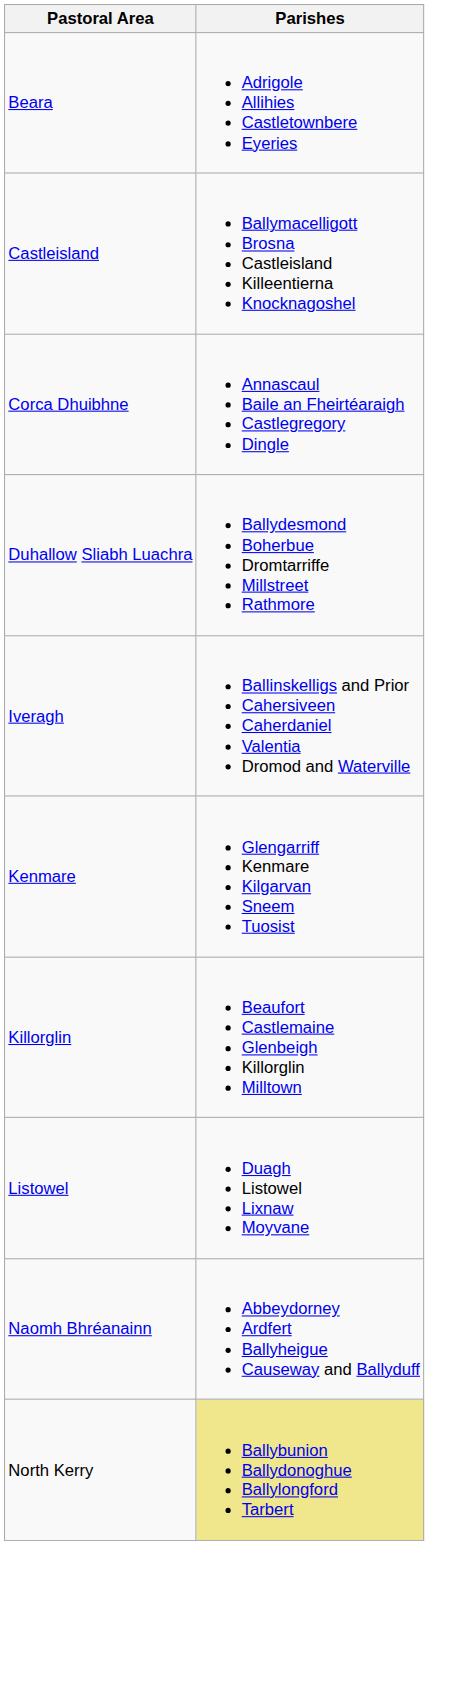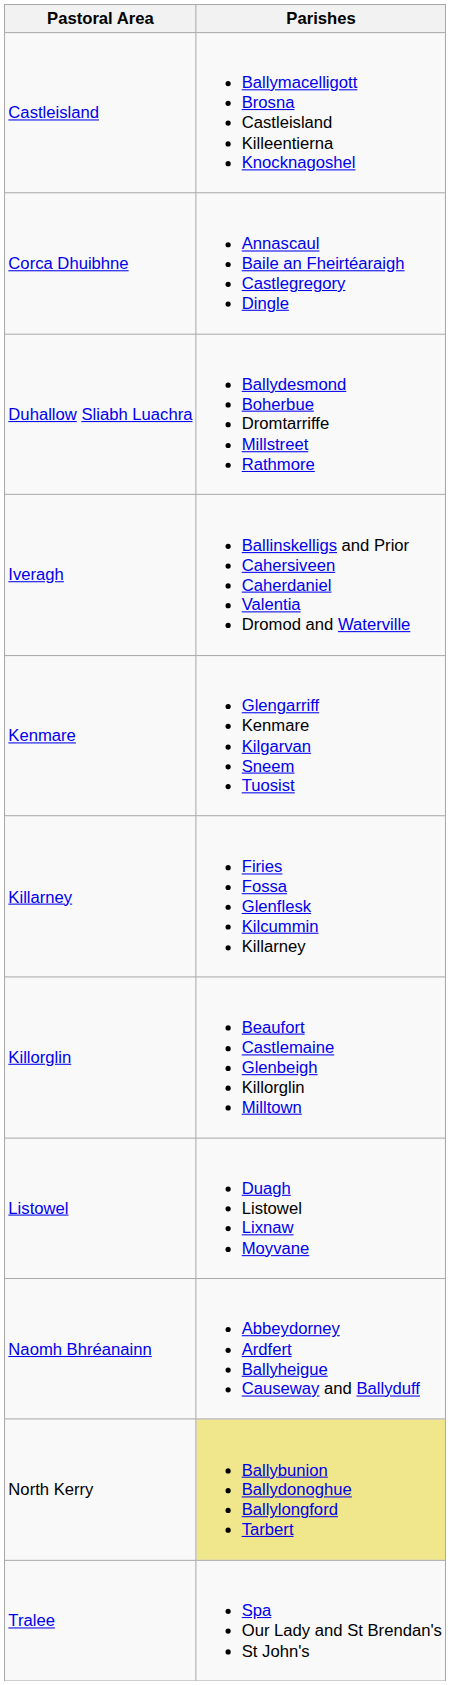- row: Beara | Adrigole Allihies Castletownbere Eyeries
+ row: Killarney | Firies Fossa Glenflesk Kilcummin Killarney
+ row: Tralee | Spa Our Lady and St Brendan's St John's
